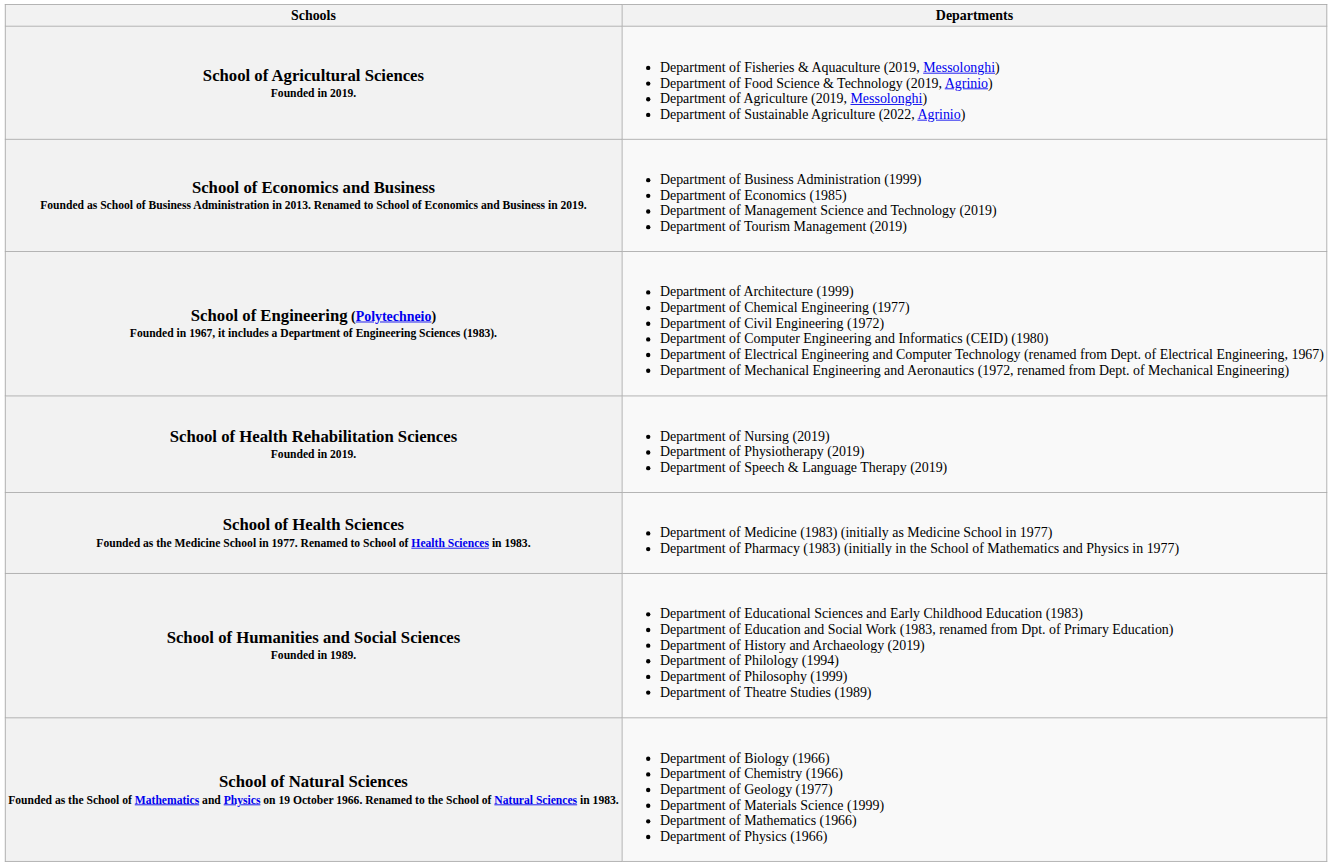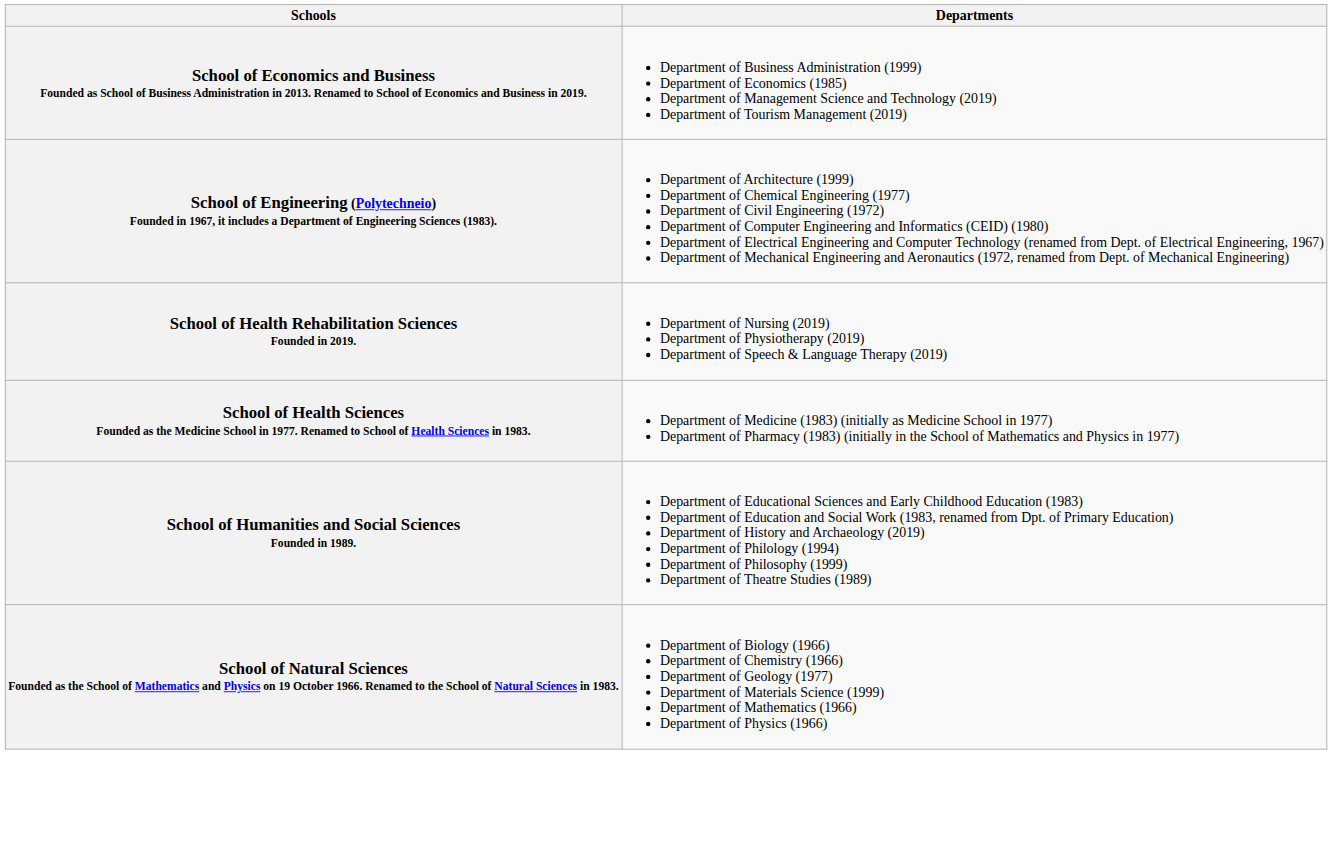- row: School of Agricultural Sciences Founded in 2019. | Department of Fisheries & Aquaculture (2019, Messolonghi) Department of Food Science & Technology (2019, Agrinio) Department of Agriculture (2019, Messolonghi) Department of Sustainable Agriculture (2022, Agrinio)
